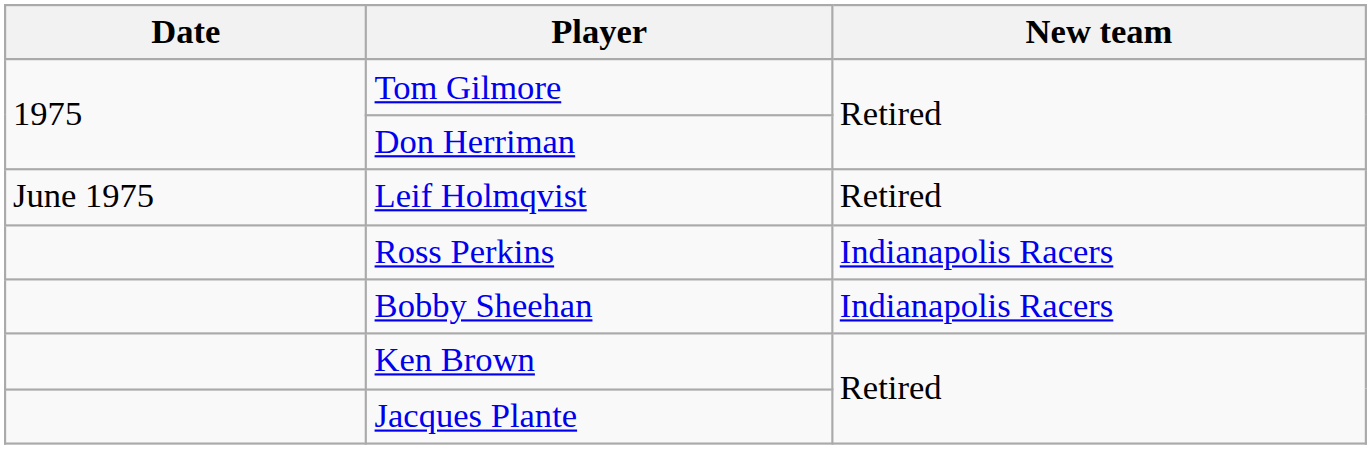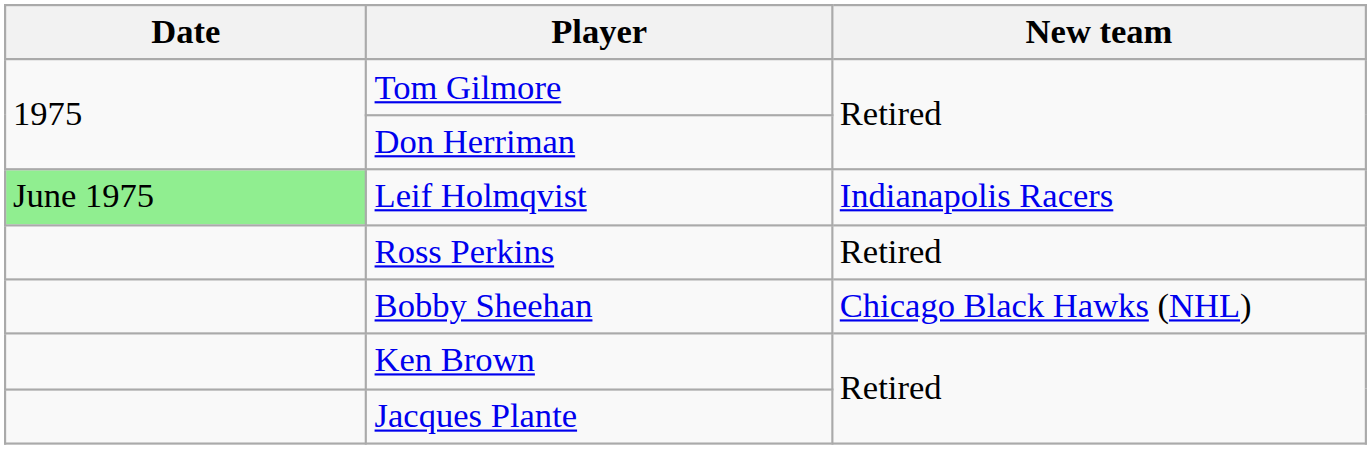Leif Holmqvist | Date: no background -> lightgreen background
Leif Holmqvist | New team: Retired -> Indianapolis Racers
Ross Perkins | New team: Indianapolis Racers -> Retired
Bobby Sheehan | New team: Indianapolis Racers -> Chicago Black Hawks (NHL)
